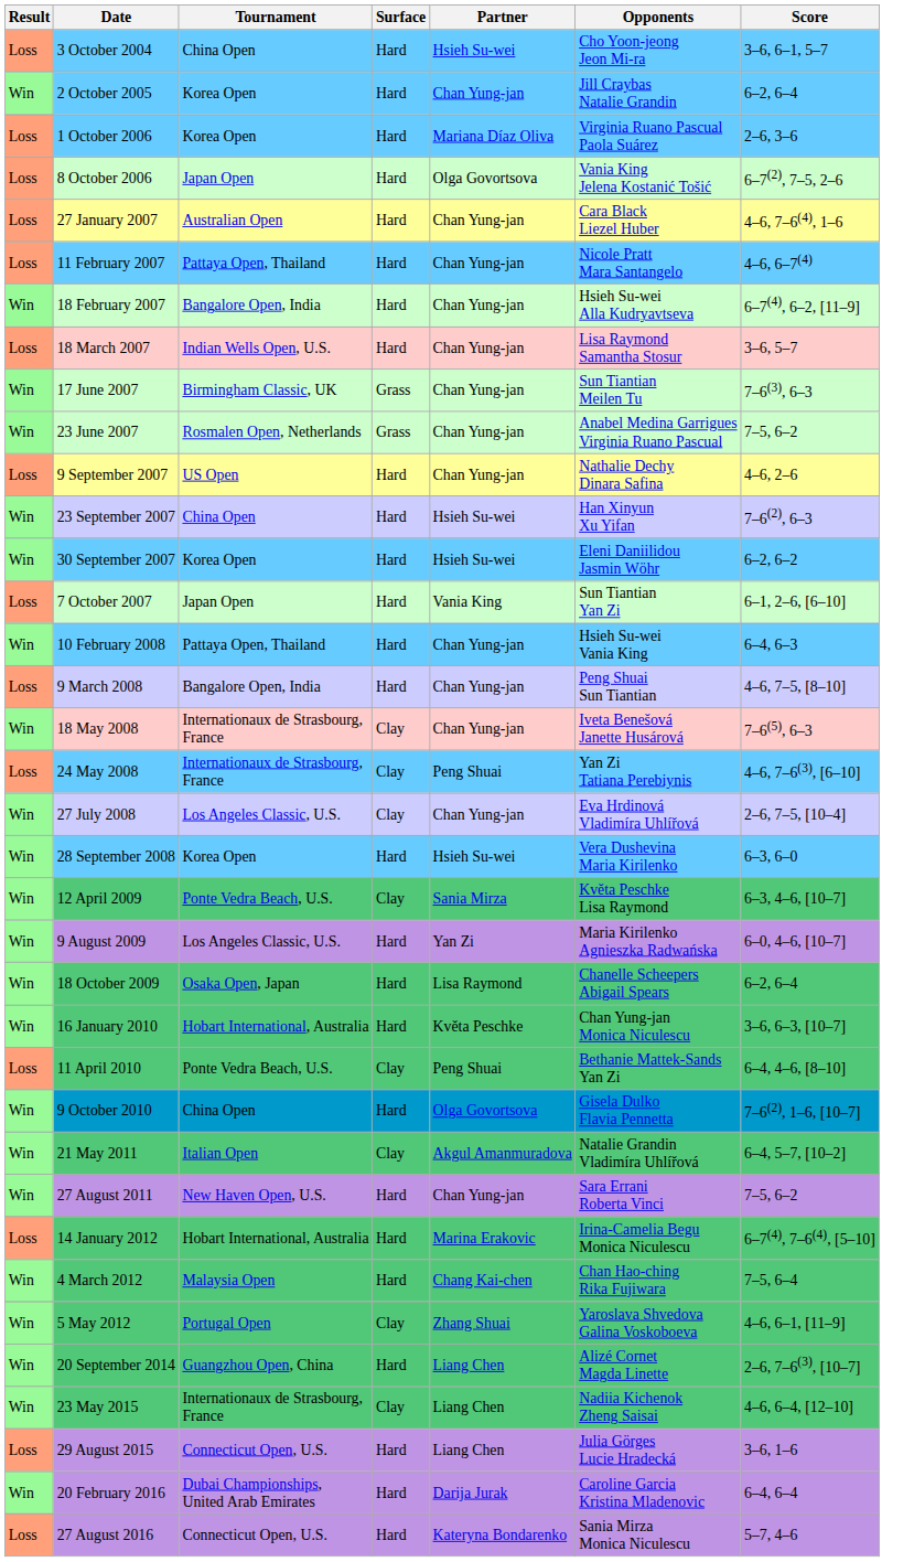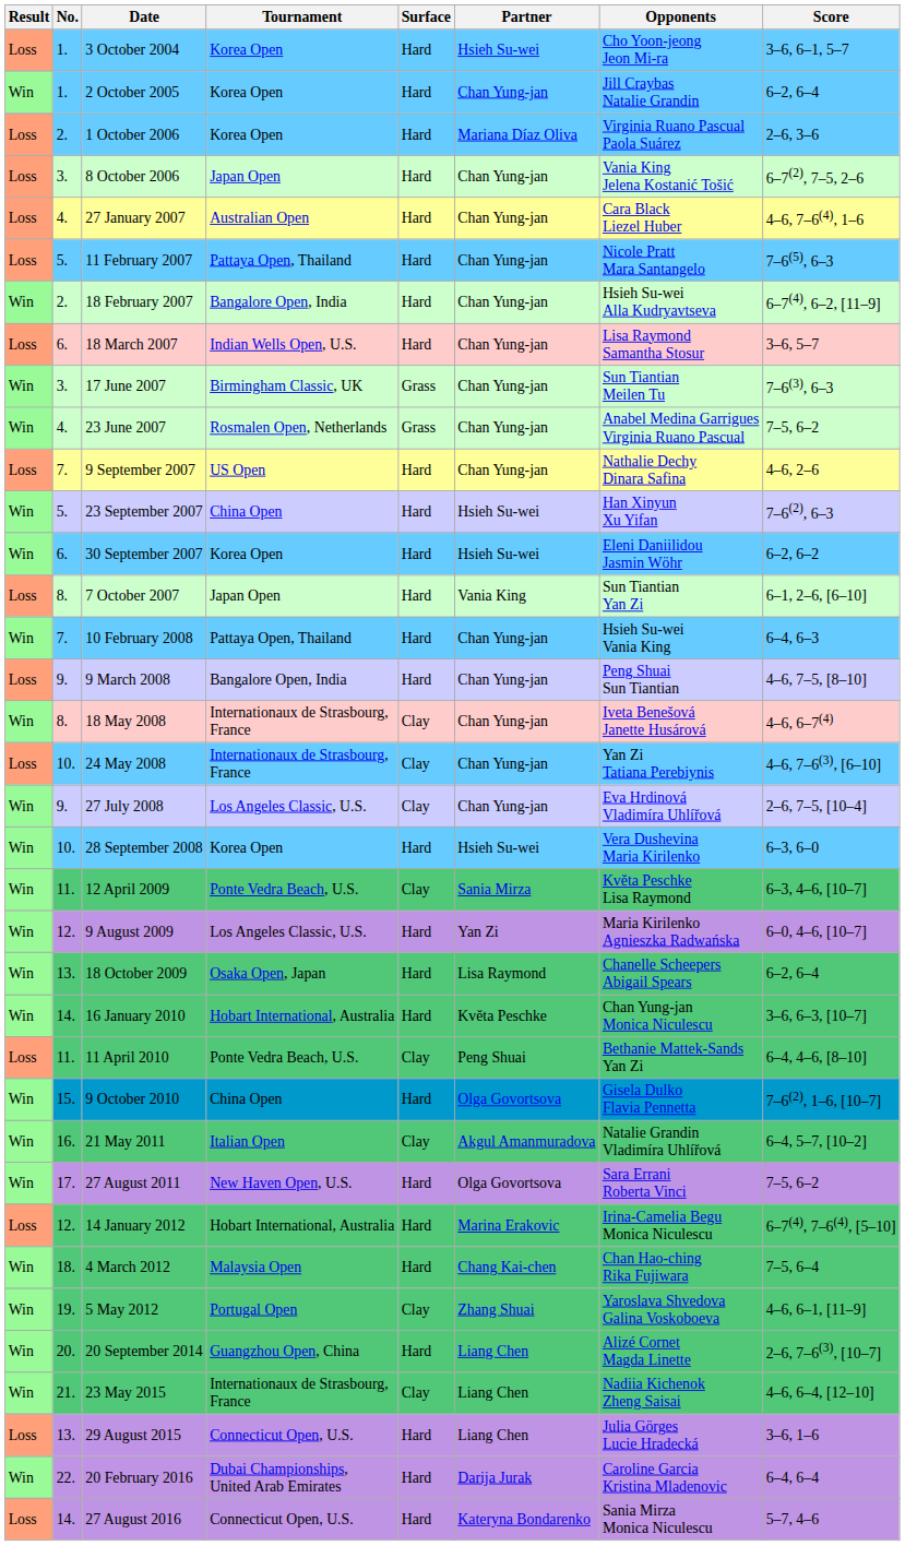+ column: No. | 1. | 1. | 2. | 3. | 4. | 5. | 2. | 6. | 3. | 4. | 7. | 5. | 6. | 8. | 7. | 9. | 8. | 10. | 9. | 10. | 11. | 12. | 13. | 14. | 11. | 15. | 16. | 17. | 12. | 18. | 19. | 20. | 21. | 13. | 22. | 14.
3 October 2004 | Tournament: China Open -> Korea Open
8 October 2006 | Partner: Olga Govortsova -> Chan Yung-jan
11 February 2007 | Score: 4–6, 6–7(4) -> 7–6(5), 6–3
18 May 2008 | Score: 7–6(5), 6–3 -> 4–6, 6–7(4)
24 May 2008 | Partner: Peng Shuai -> Chan Yung-jan
27 August 2011 | Partner: Chan Yung-jan -> Olga Govortsova
